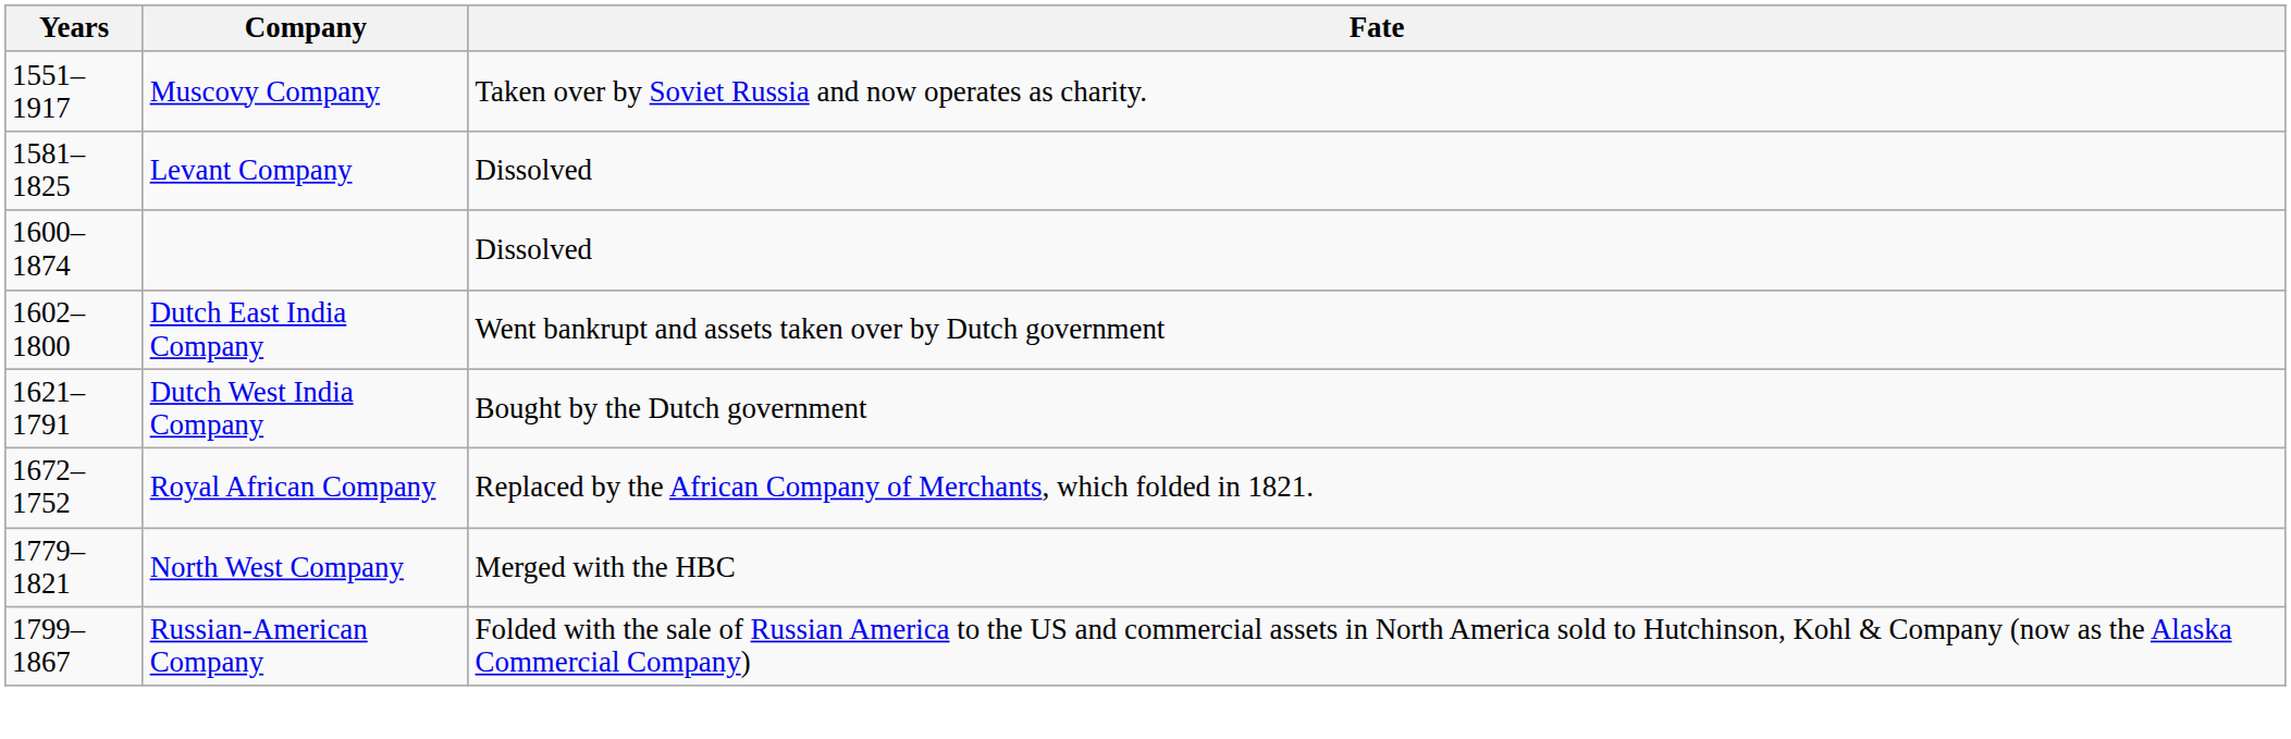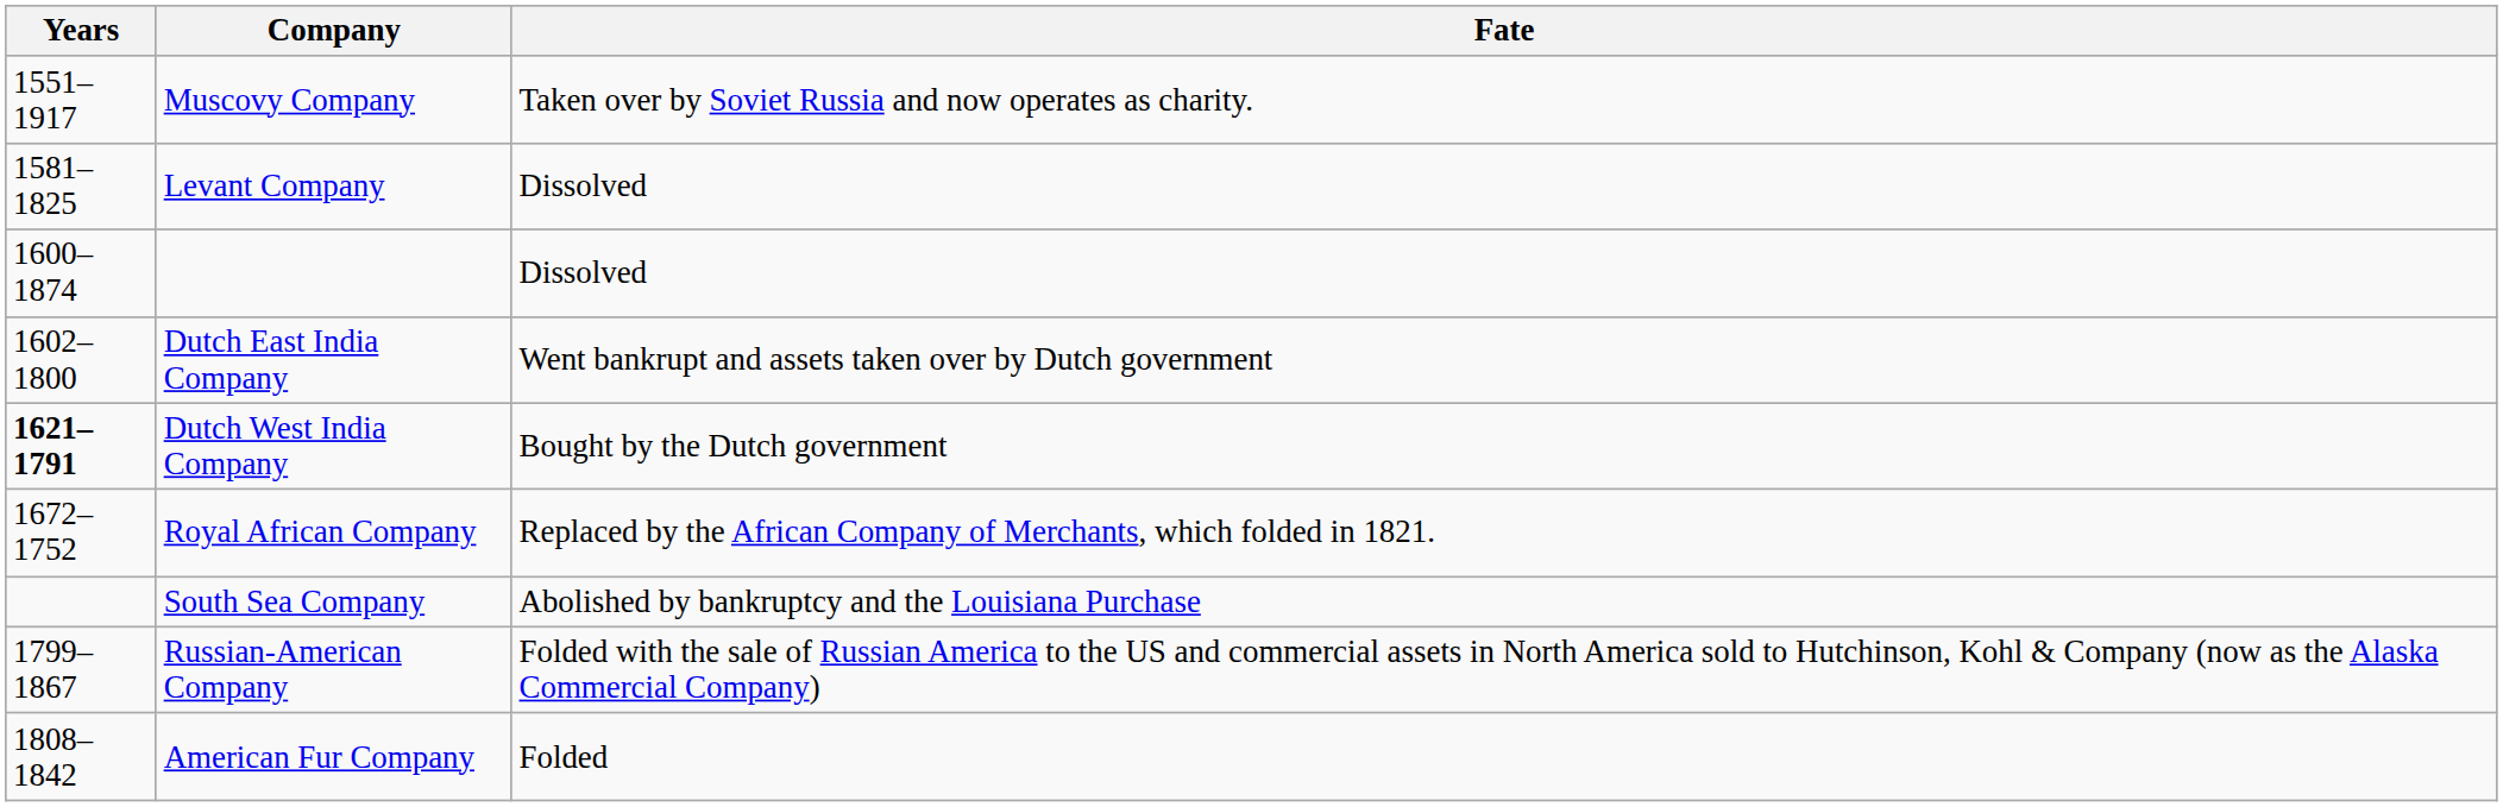Dutch West India Company | Years: normal -> bold
+ row: South Sea Company | Abolished by bankruptcy and the Louisiana Purchase
- row: 1779–1821 | North West Company | Merged with the HBC
+ row: 1808–1842 | American Fur Company | Folded
